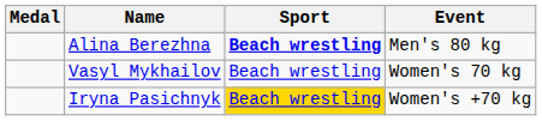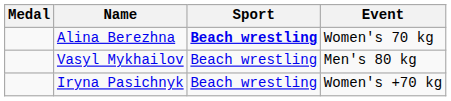Alina Berezhna | Event: Men's 80 kg -> Women's 70 kg
Vasyl Mykhailov | Event: Women's 70 kg -> Men's 80 kg
Iryna Pasichnyk | Sport: gold background -> no background
